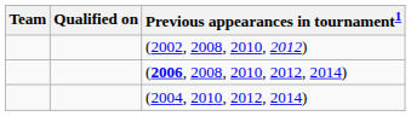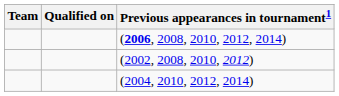rows swapped: (2002, 2008, 2010, 2012) <-> (2006, 2008, 2010, 2012, 2014)
